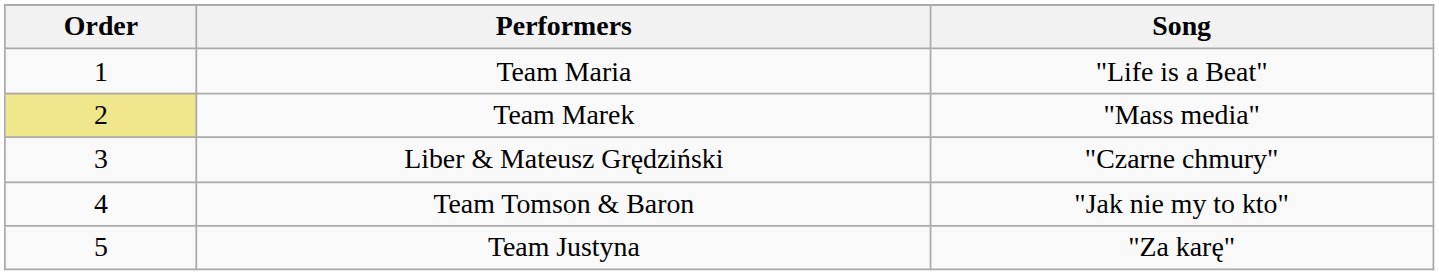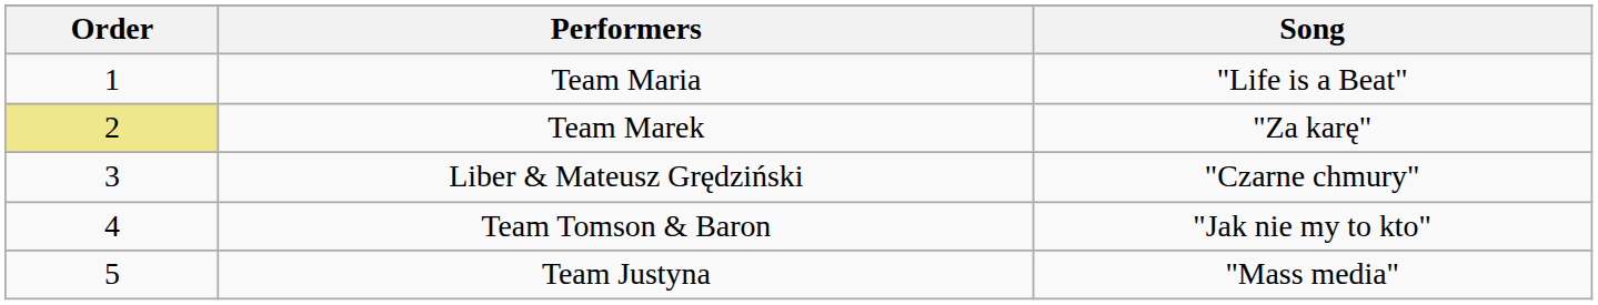Team Marek | Song: "Mass media" -> "Za karę"
Team Justyna | Song: "Za karę" -> "Mass media"
